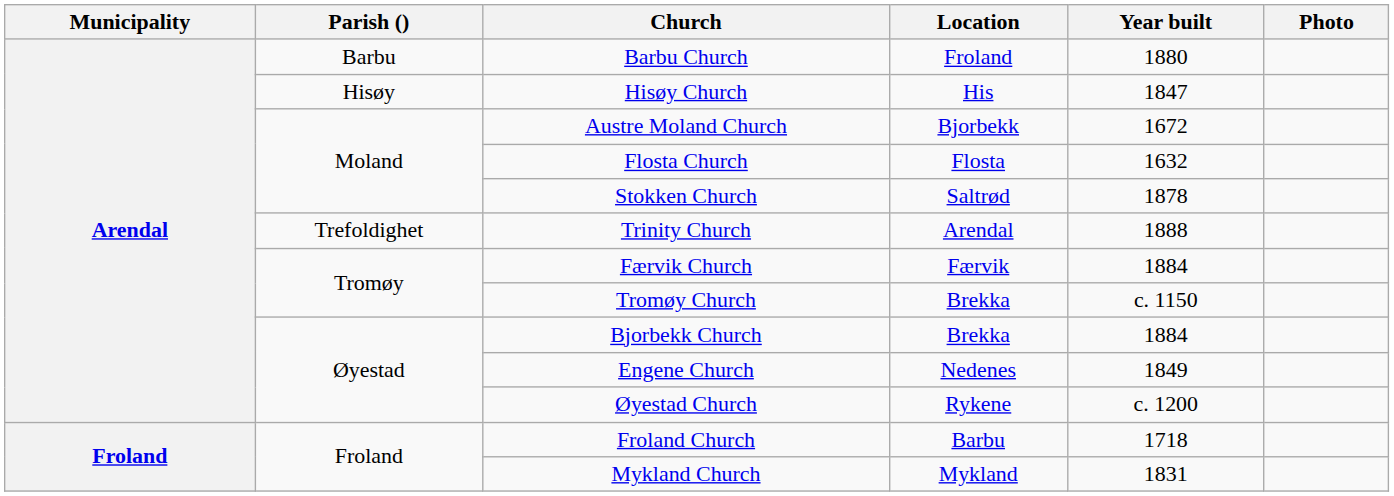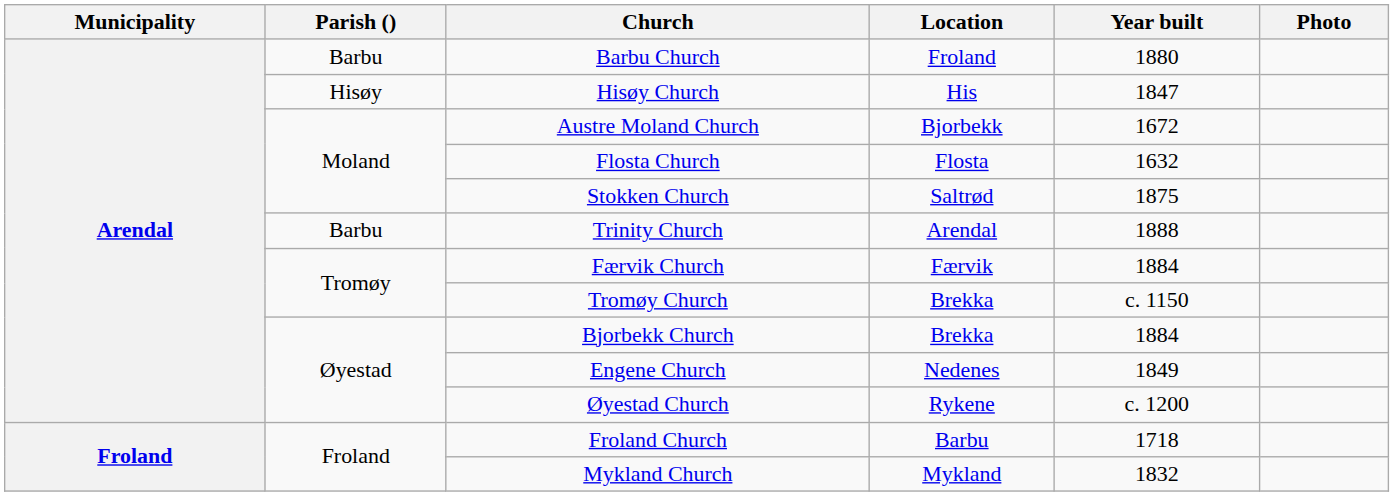Stokken Church | Year built: 1878 -> 1875
Trinity Church | Parish (): Trefoldighet -> Barbu
Mykland Church | Year built: 1831 -> 1832
